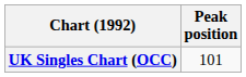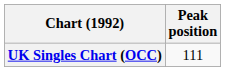UK Singles Chart (OCC) | Peak position: 101 -> 111
